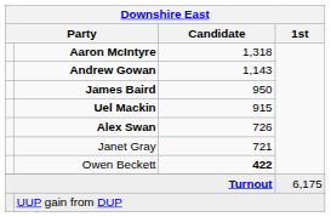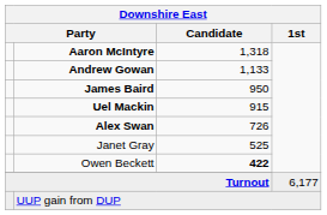Andrew Gowan | Downshire East / Candidate: 1,143 -> 1,133
Janet Gray | Downshire East / Candidate: 721 -> 525
Turnout | Downshire East / 1st: 6,175 -> 6,177
